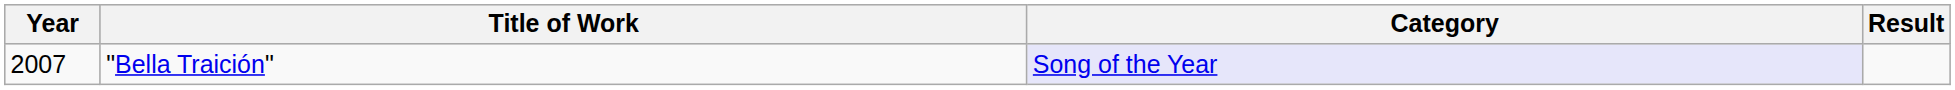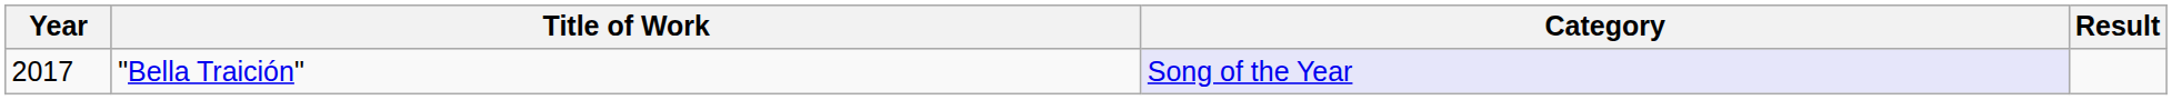"Bella Traición" | Year: 2007 -> 2017
